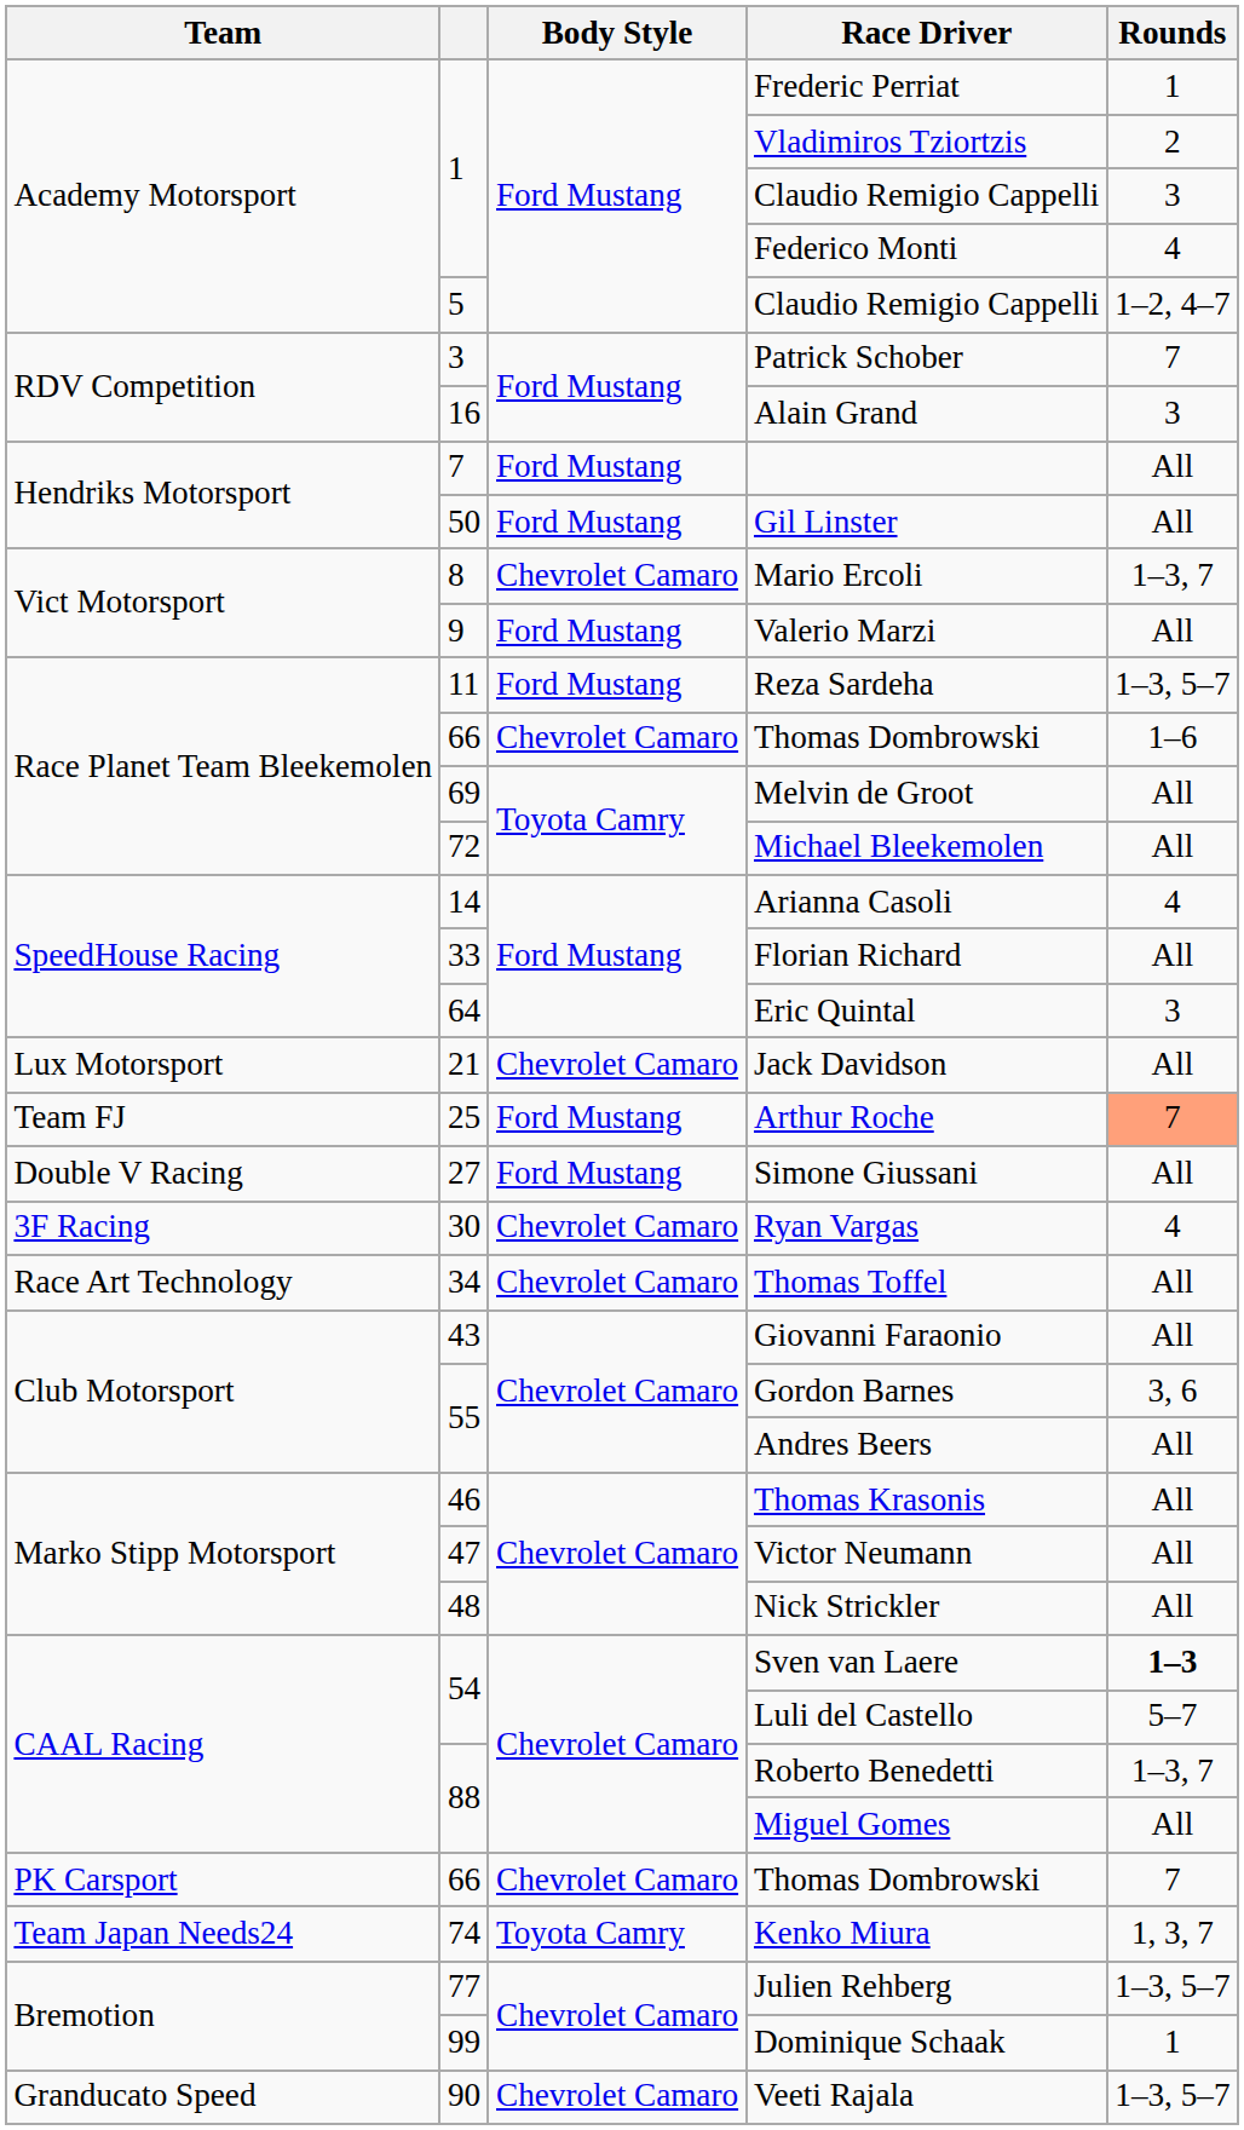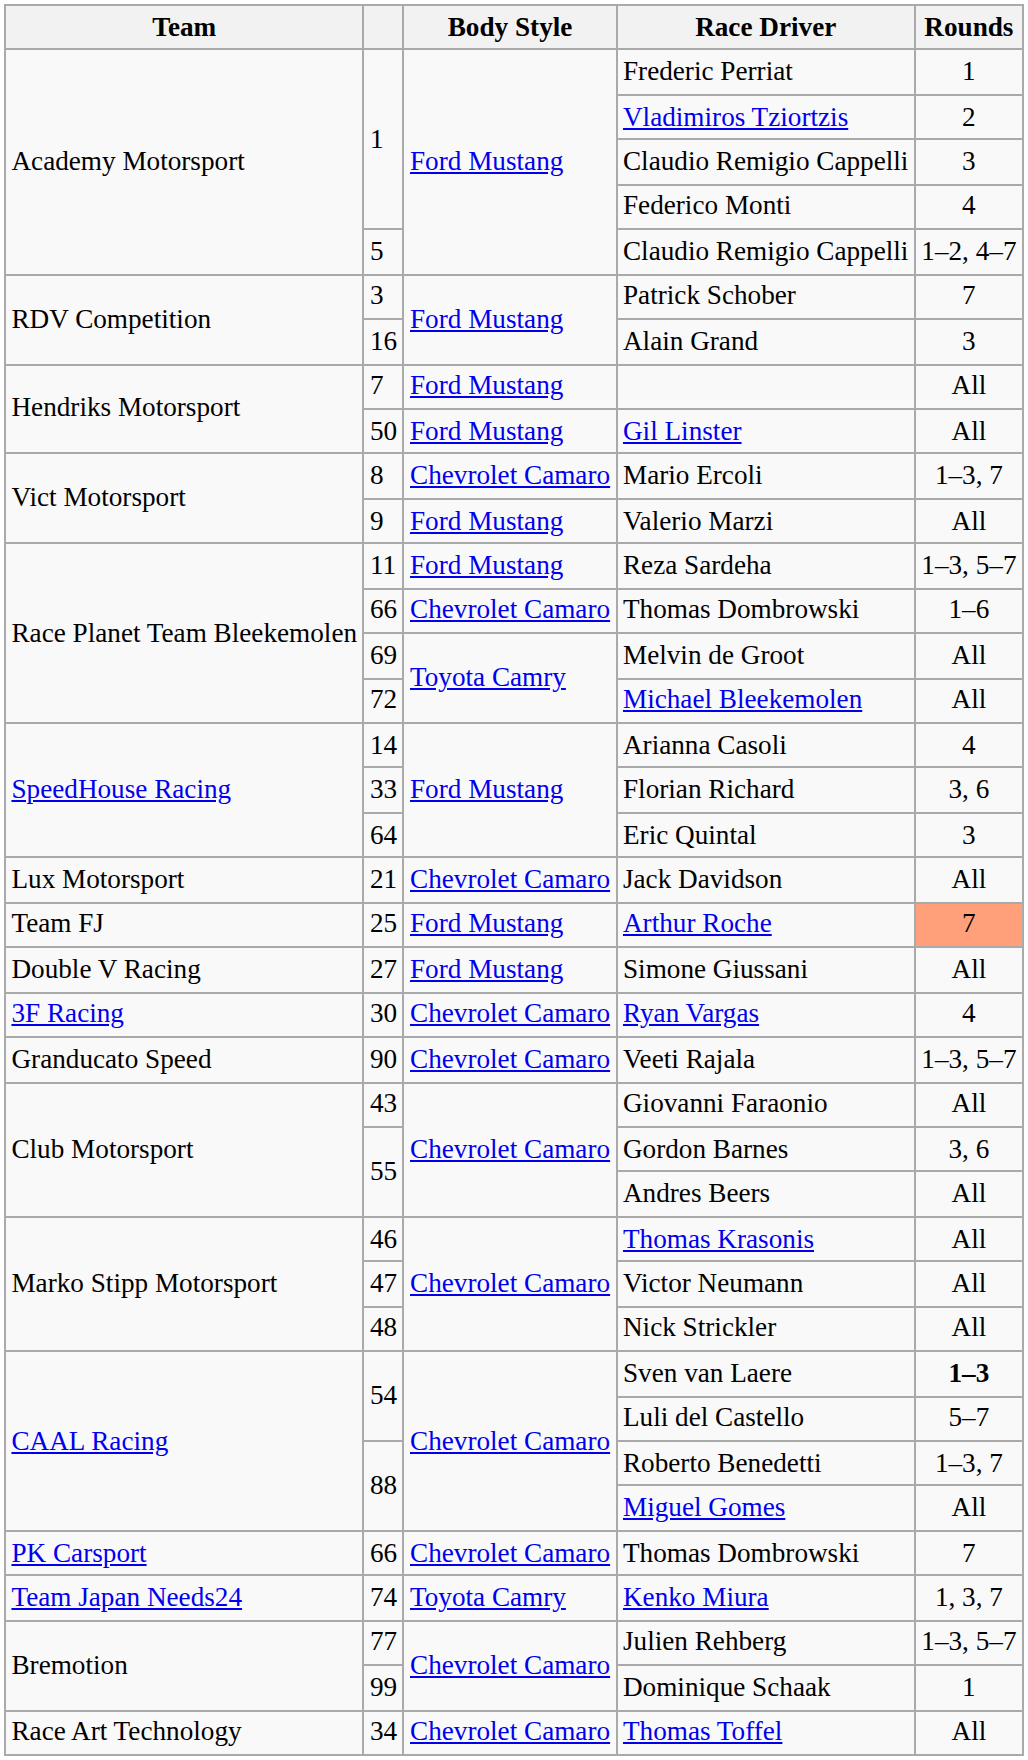Florian Richard | Rounds: All -> 3, 6
rows swapped: Thomas Toffel <-> Veeti Rajala
